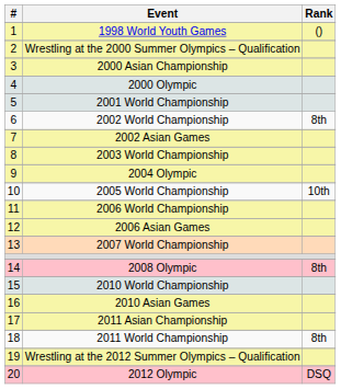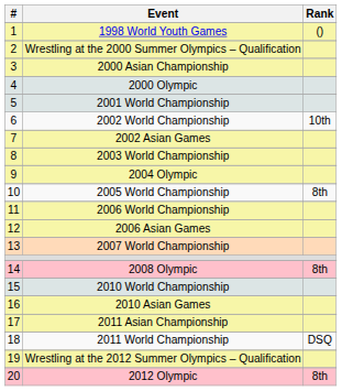2002 World Championship | Rank: 8th -> 10th
2005 World Championship | Rank: 10th -> 8th
2011 World Championship | Rank: 8th -> DSQ
2012 Olympic | Rank: DSQ -> 8th
